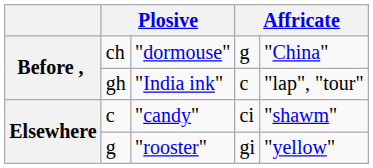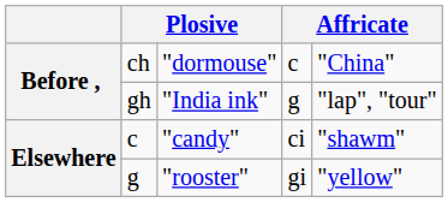ch | column 4: g -> c
gh | column 4: c -> g
